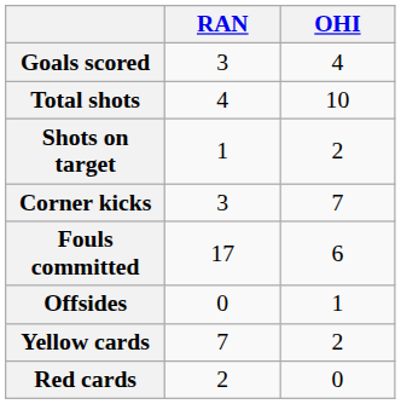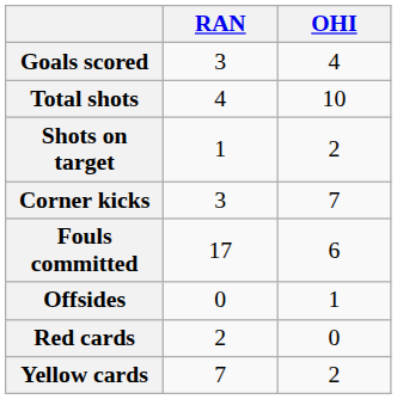rows swapped: Yellow cards <-> Red cards
